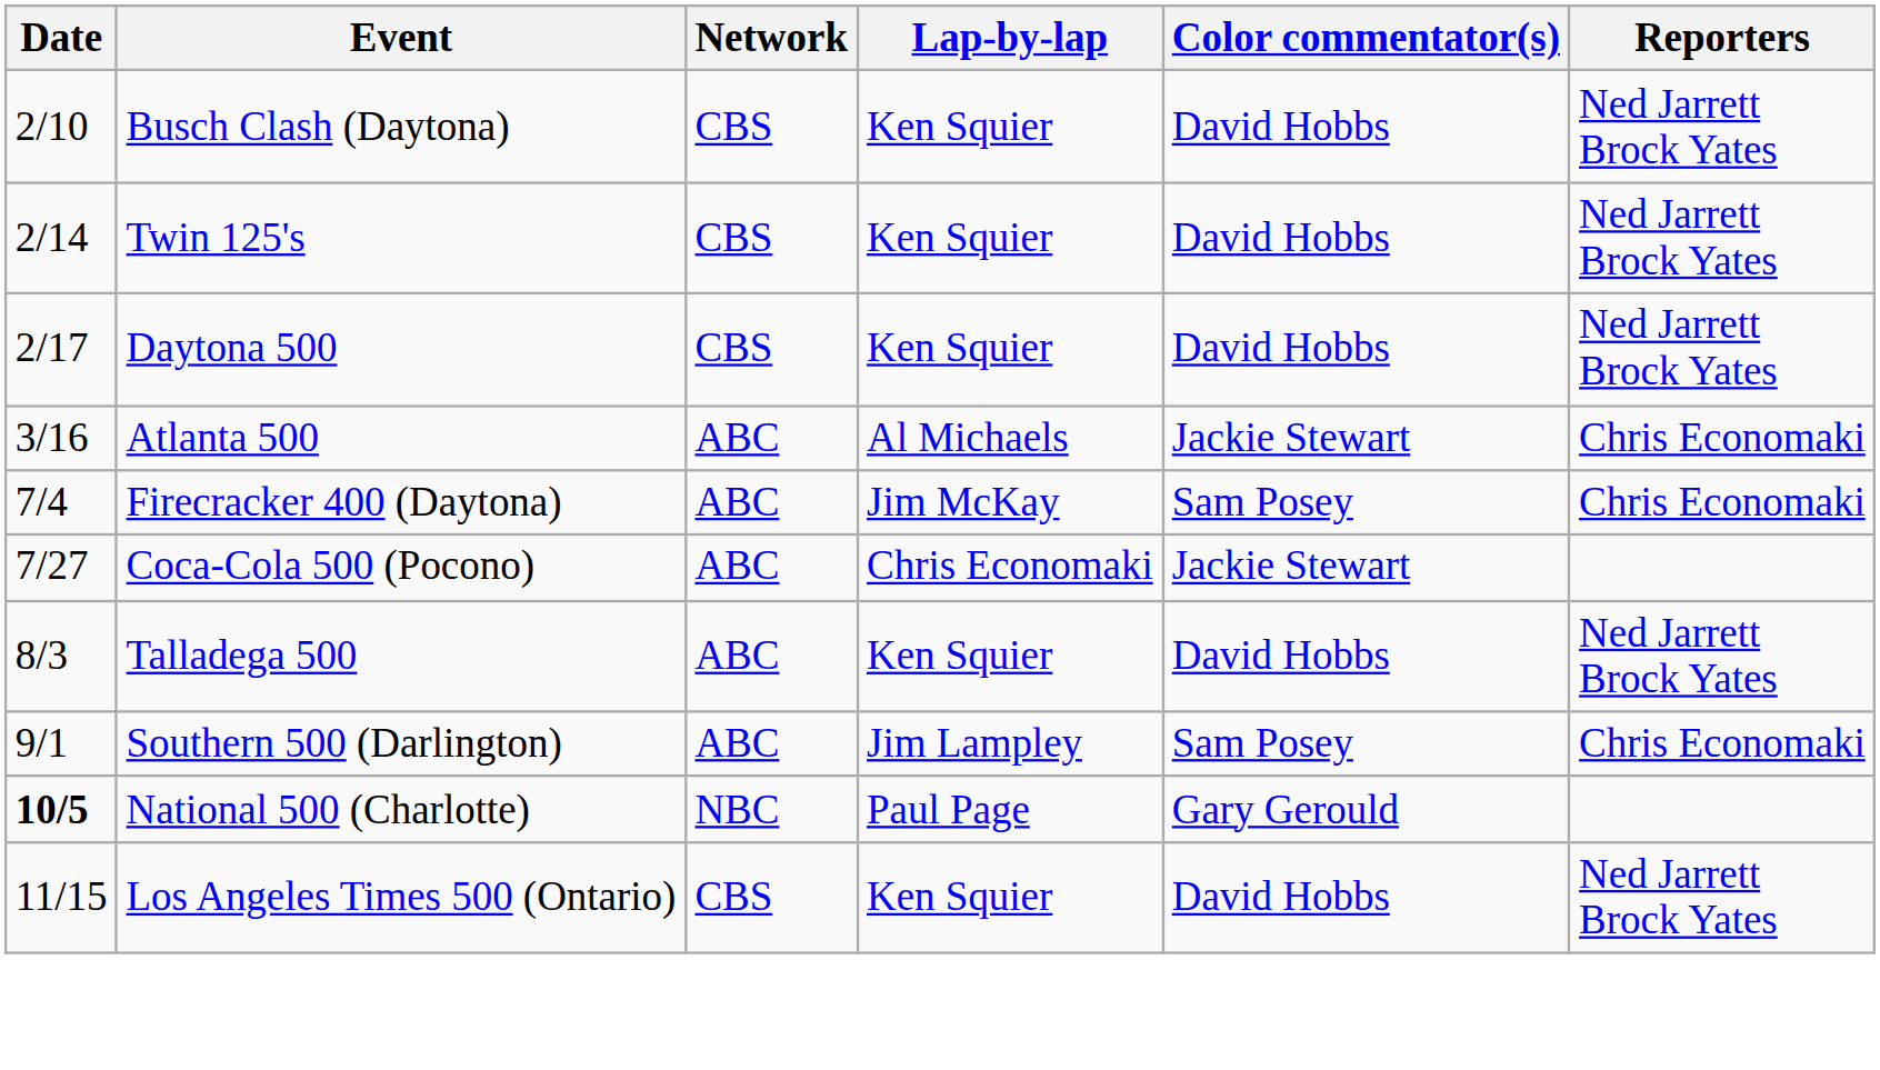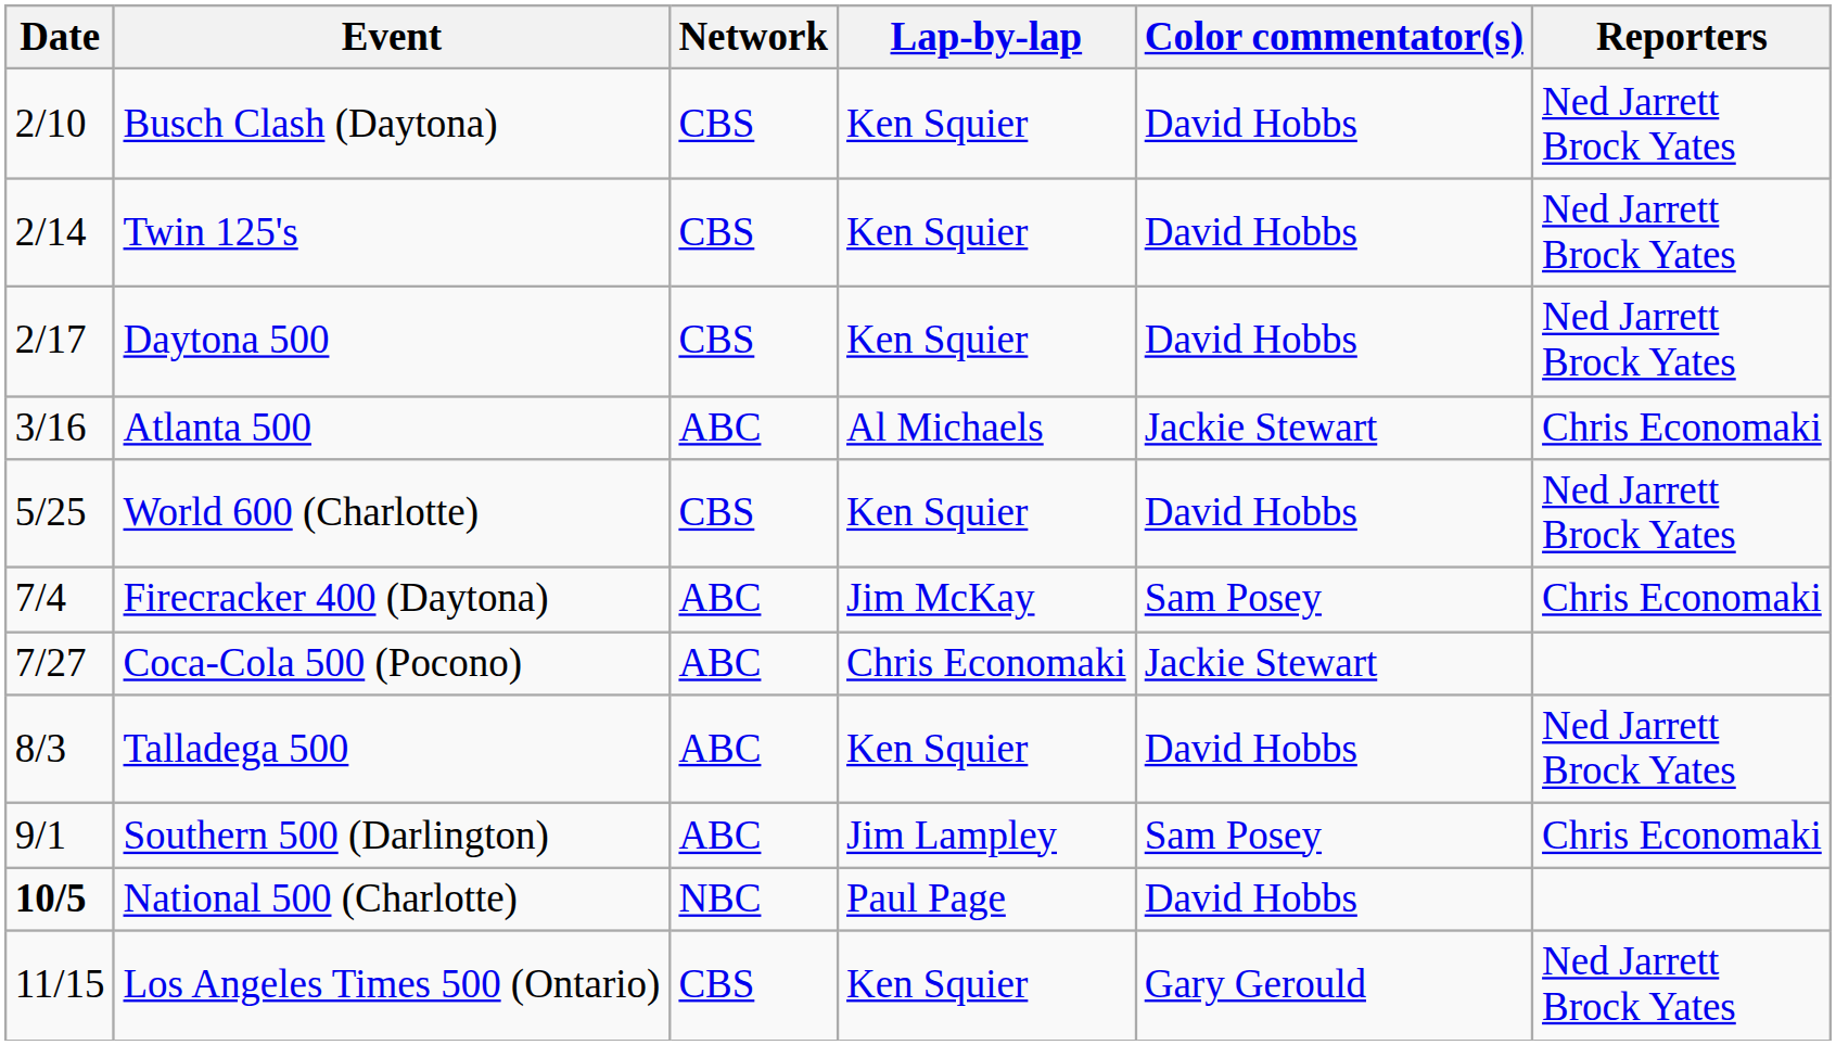+ row: 5/25 | World 600 (Charlotte) | CBS | Ken Squier | David Hobbs | Ned Jarrett Brock Yates
National 500 (Charlotte) | Color commentator(s): Gary Gerould -> David Hobbs
Los Angeles Times 500 (Ontario) | Color commentator(s): David Hobbs -> Gary Gerould
